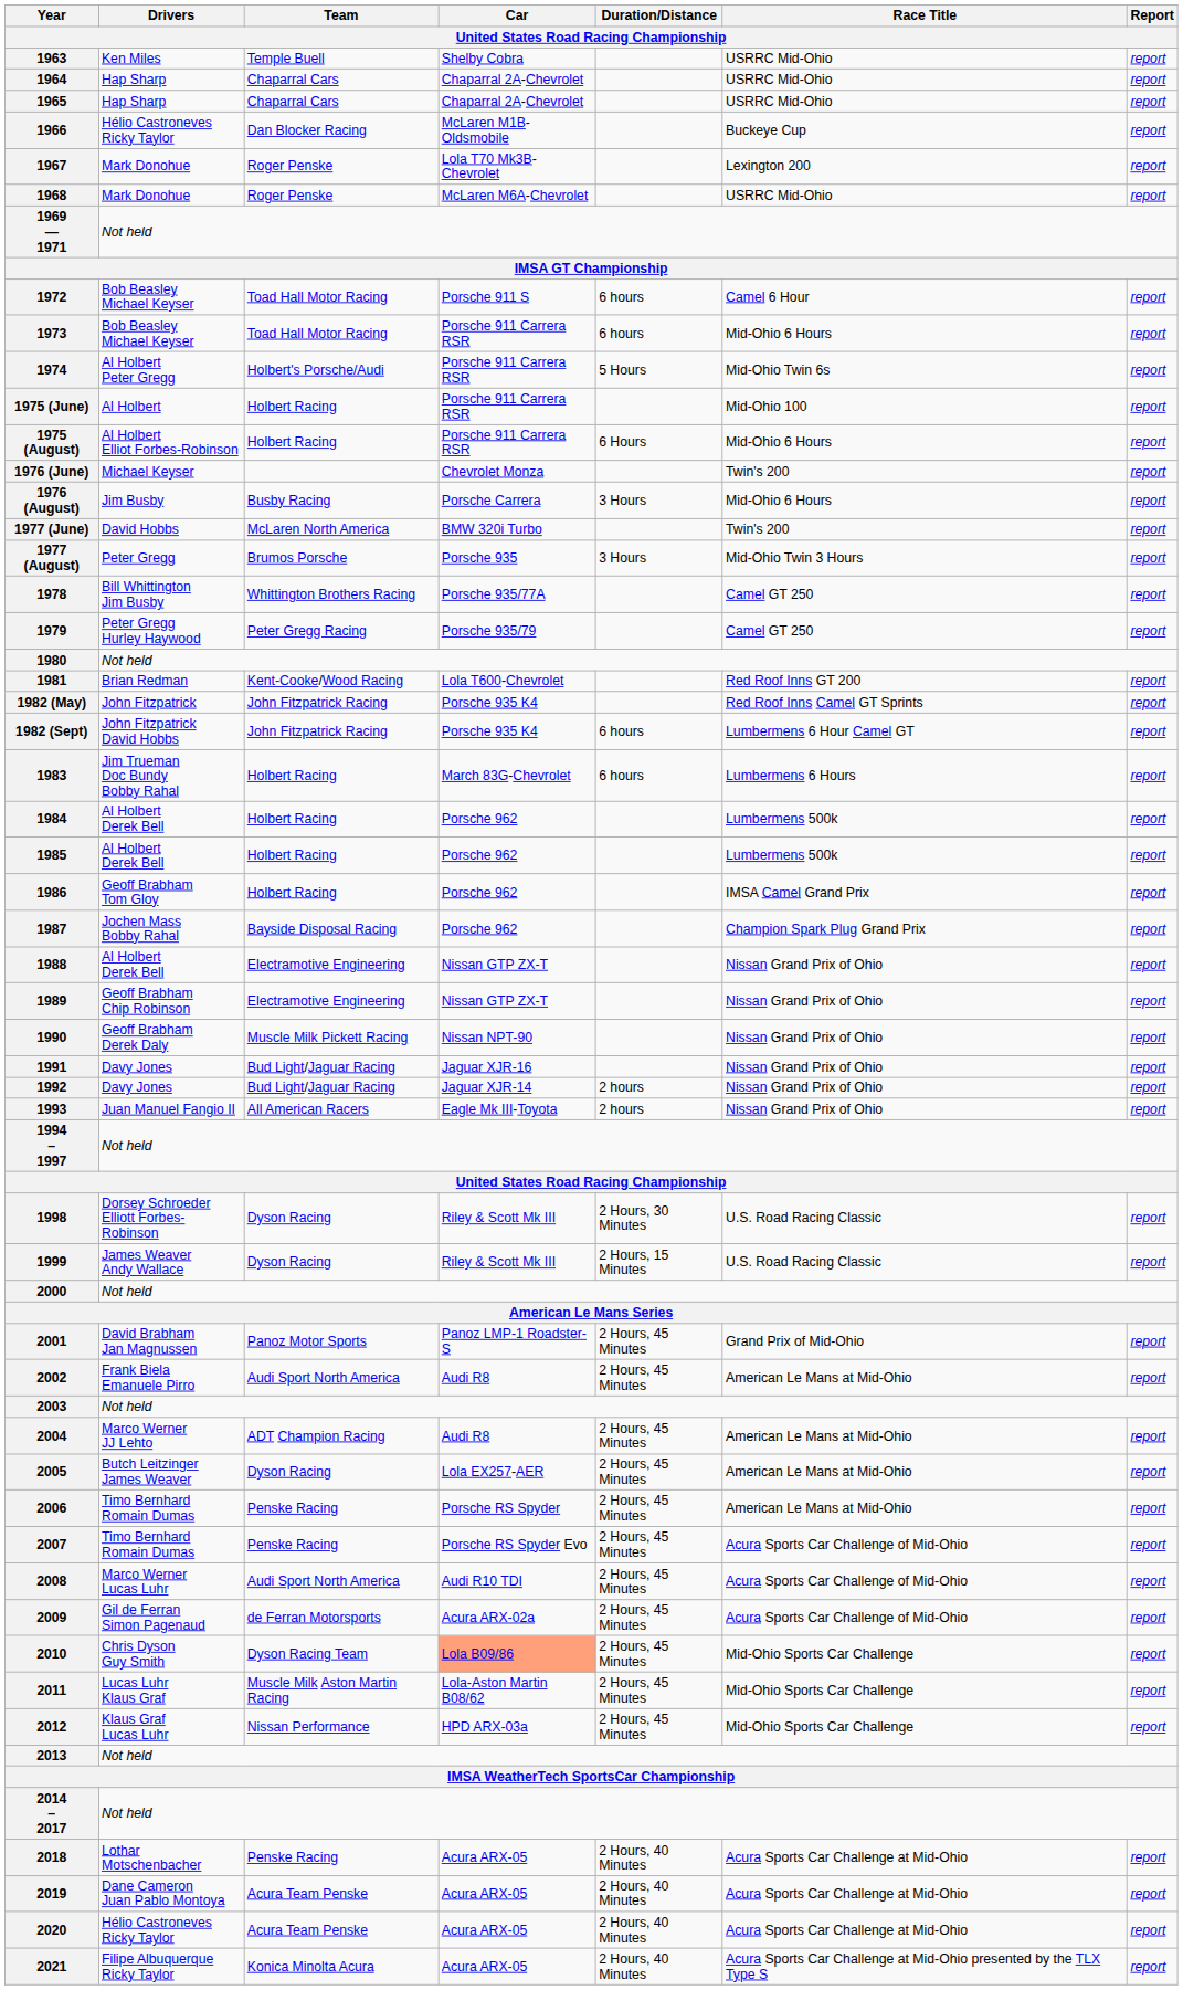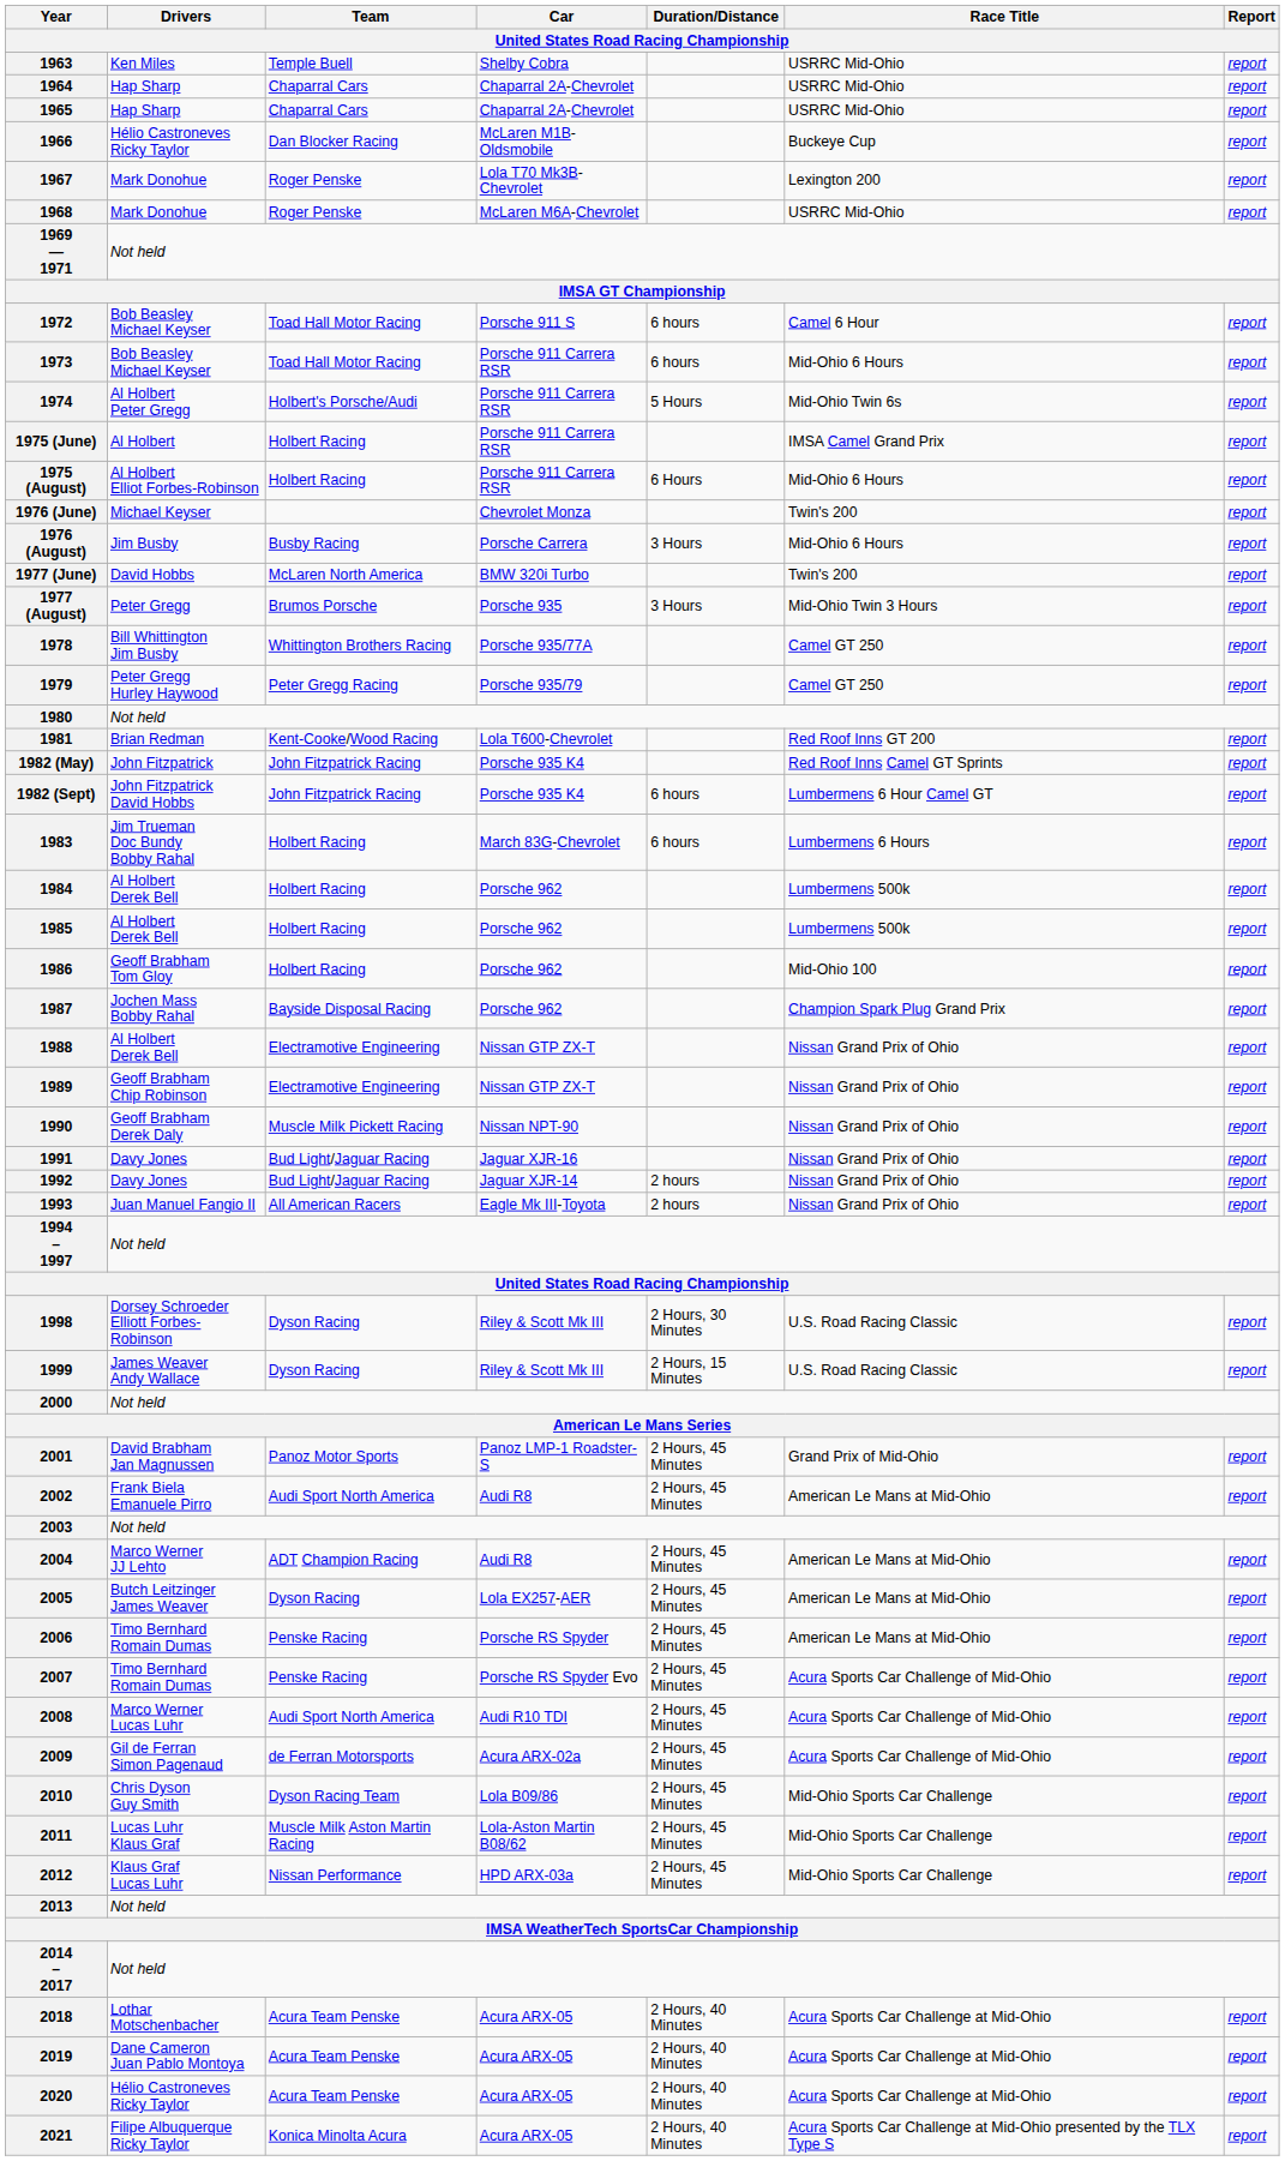1975 (June) | Race Title: Mid-Ohio 100 -> IMSA Camel Grand Prix
1986 | Race Title: IMSA Camel Grand Prix -> Mid-Ohio 100
2010 | Car: lightsalmon background -> no background
2018 | Team: Penske Racing -> Acura Team Penske
